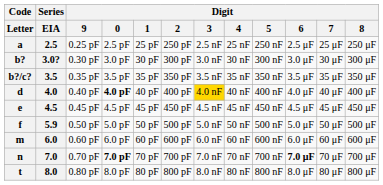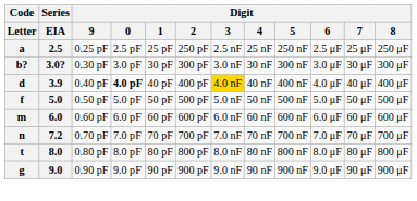- row: b?/c? | 3.5 | 0.35 pF | 3.5 pF | 35 pF | 350 pF | 3.5 nF | 35 nF | 350 nF | 3.5 μF | 35 μF | 350 μF
d | Series / EIA: 4.0 -> 3.9
- row: e | 4.5 | 0.45 pF | 4.5 pF | 45 pF | 450 pF | 4.5 nF | 45 nF | 450 nF | 4.5 μF | 45 μF | 450 μF
f | Series / EIA: 5.9 -> 5.0
n | Series / EIA: 7.0 -> 7.2
n | Digit / 0: bold -> normal
n | Digit / 6: bold -> normal
+ row: g | 9.0 | 0.90 pF | 9.0 pF | 90 pF | 900 pF | 9.0 nF | 90 nF | 900 nF | 9.0 μF | 90 μF | 900 μF
